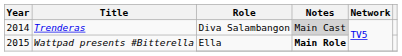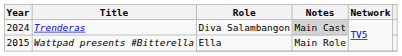Trenderas | Year: 2014 -> 2024
Wattpad presents #Bitterella / Ella | Notes: bold -> normal
